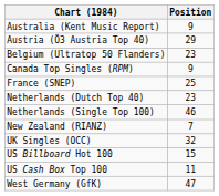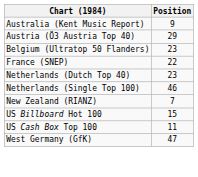- row: Canada Top Singles (RPM) | 9
France (SNEP) | Position: 25 -> 22
- row: UK Singles (OCC) | 32
